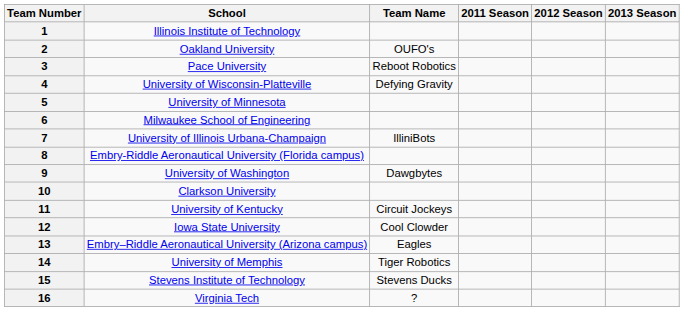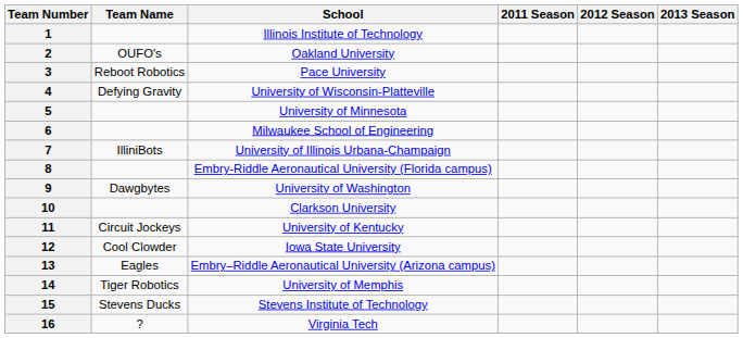columns swapped: School <-> Team Name
